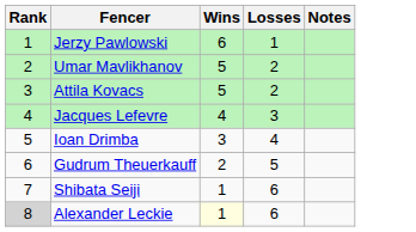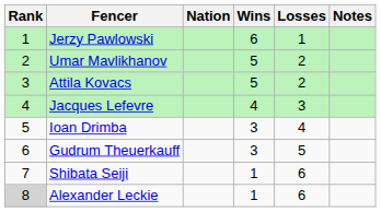+ column: Nation
Gudrum Theuerkauff | Wins: 2 -> 3
Alexander Leckie | Wins: lightyellow background -> no background
